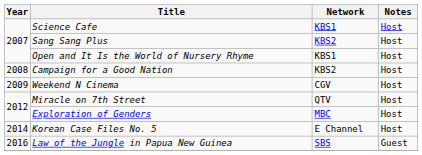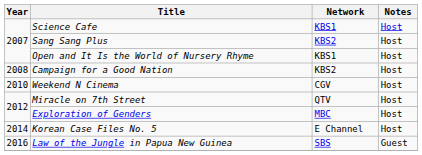Weekend N Cinema | Year: 2009 -> 2010
